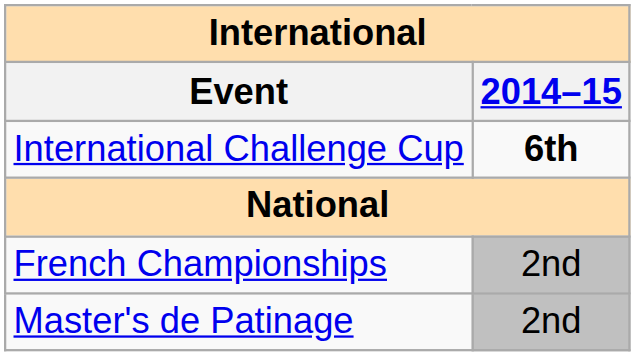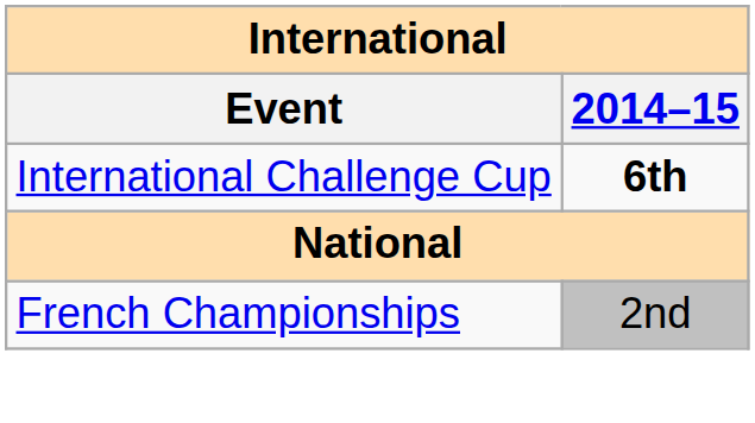- row: Master's de Patinage | 2nd
